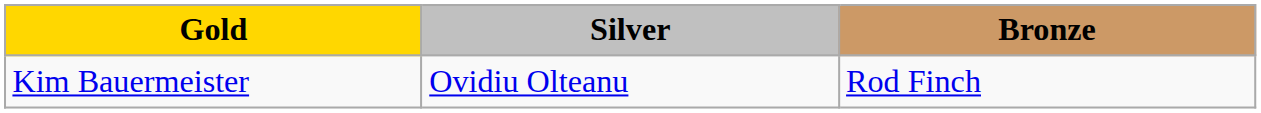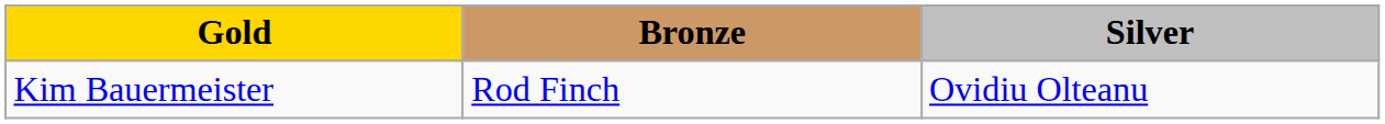columns swapped: Silver <-> Bronze
